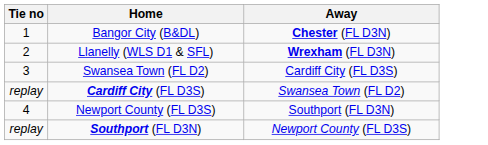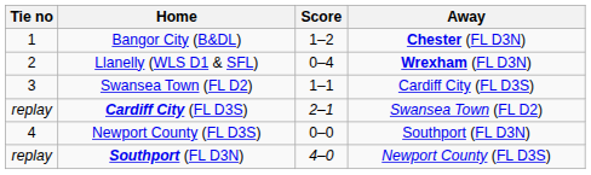+ column: Score | 1–2 | 0–4 | 1–1 | 2–1 | 0–0 | 4–0
